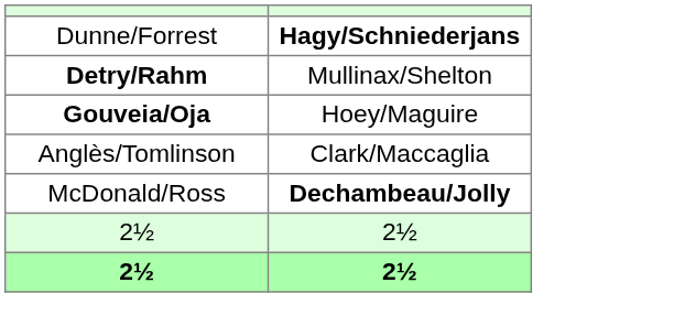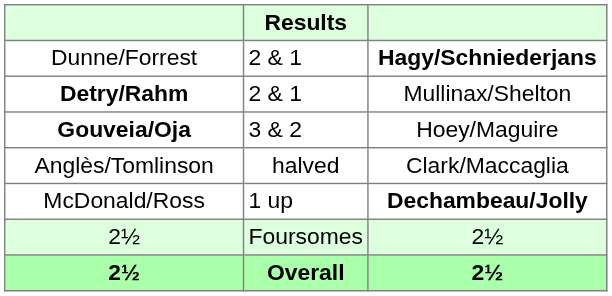+ column: Results | 2 & 1 | 2 & 1 | 3 & 2 | halved | 1 up | Foursomes | Overall
